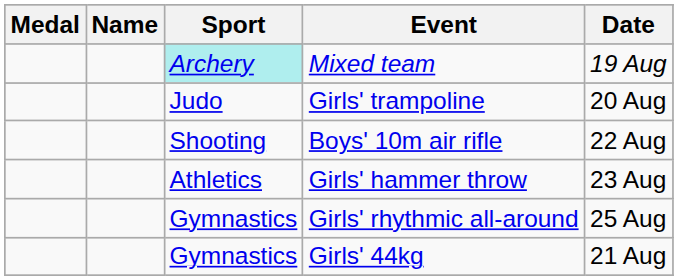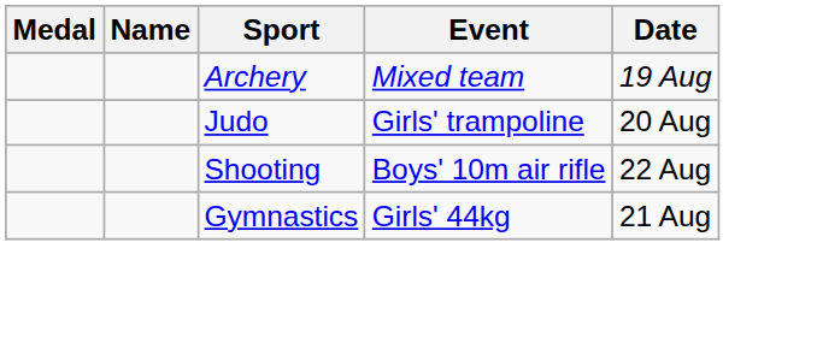Mixed team | Sport: paleturquoise background -> no background
- row: Athletics | Girls' hammer throw | 23 Aug
- row: Gymnastics | Girls' rhythmic all-around | 25 Aug
